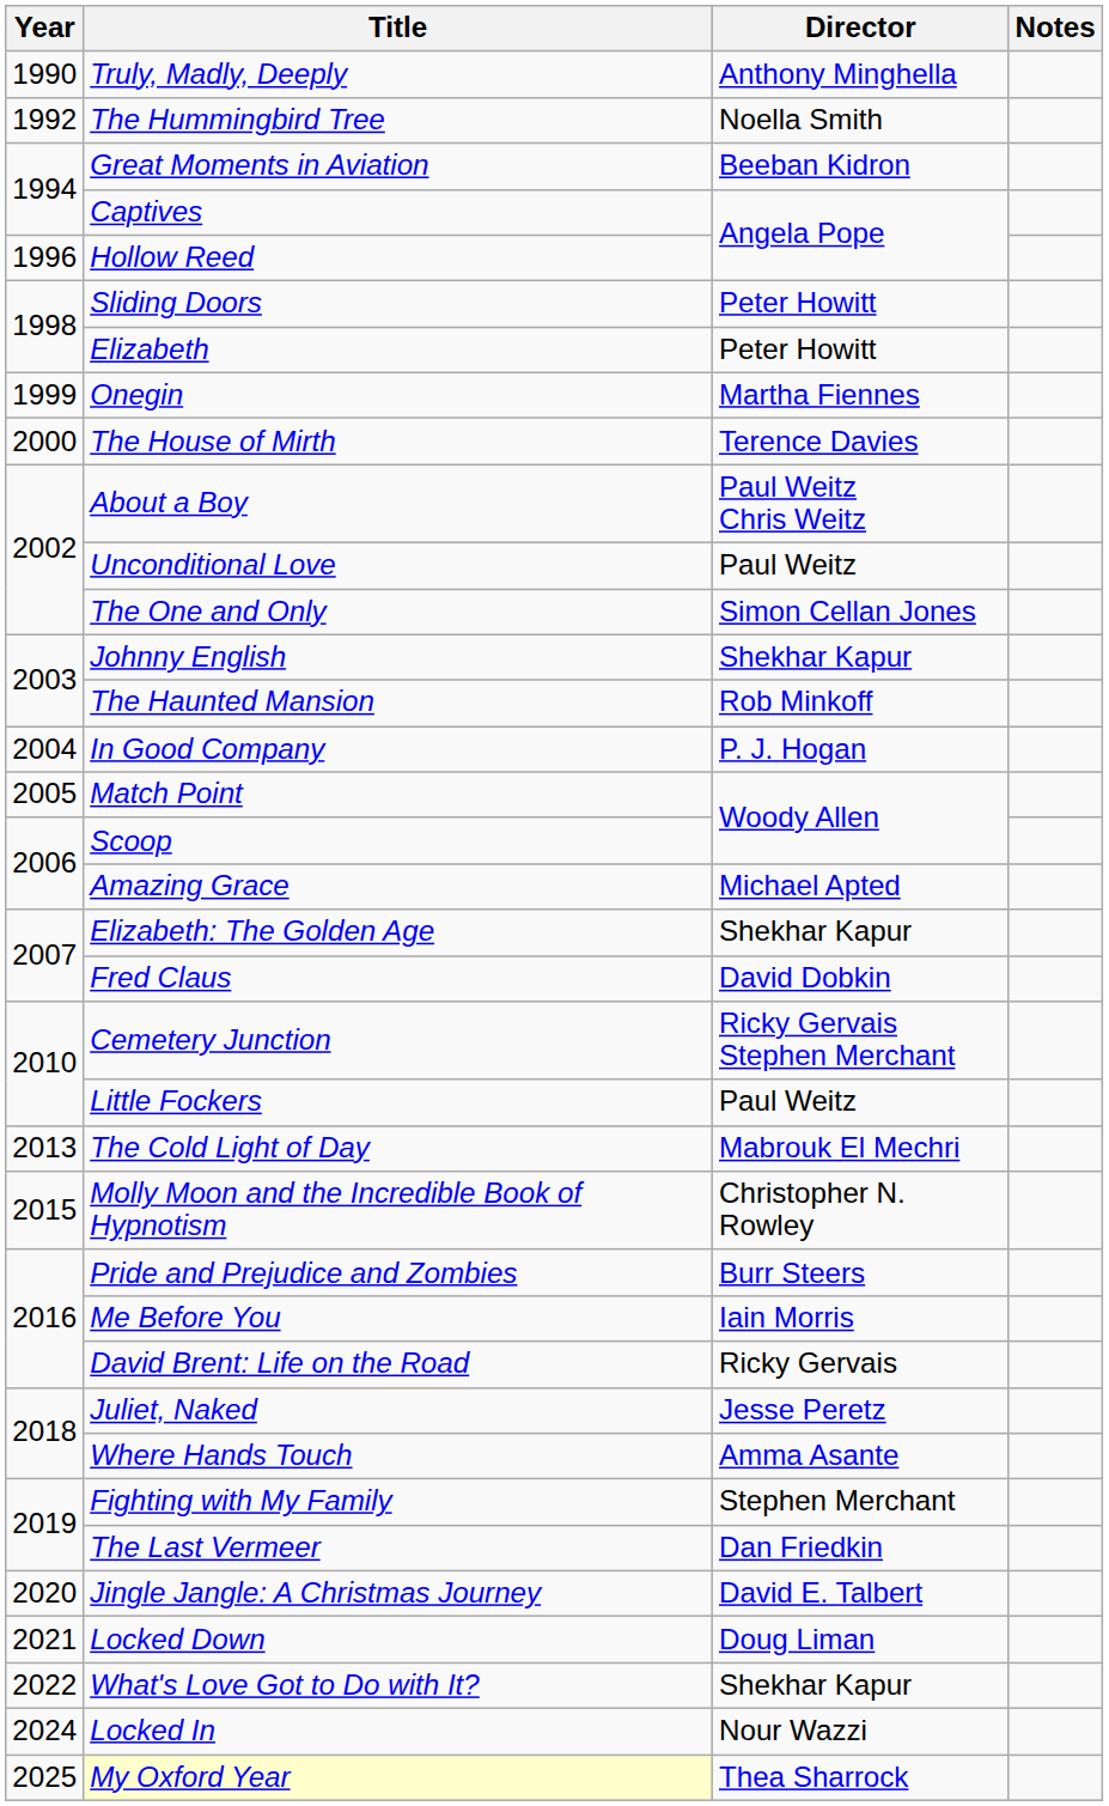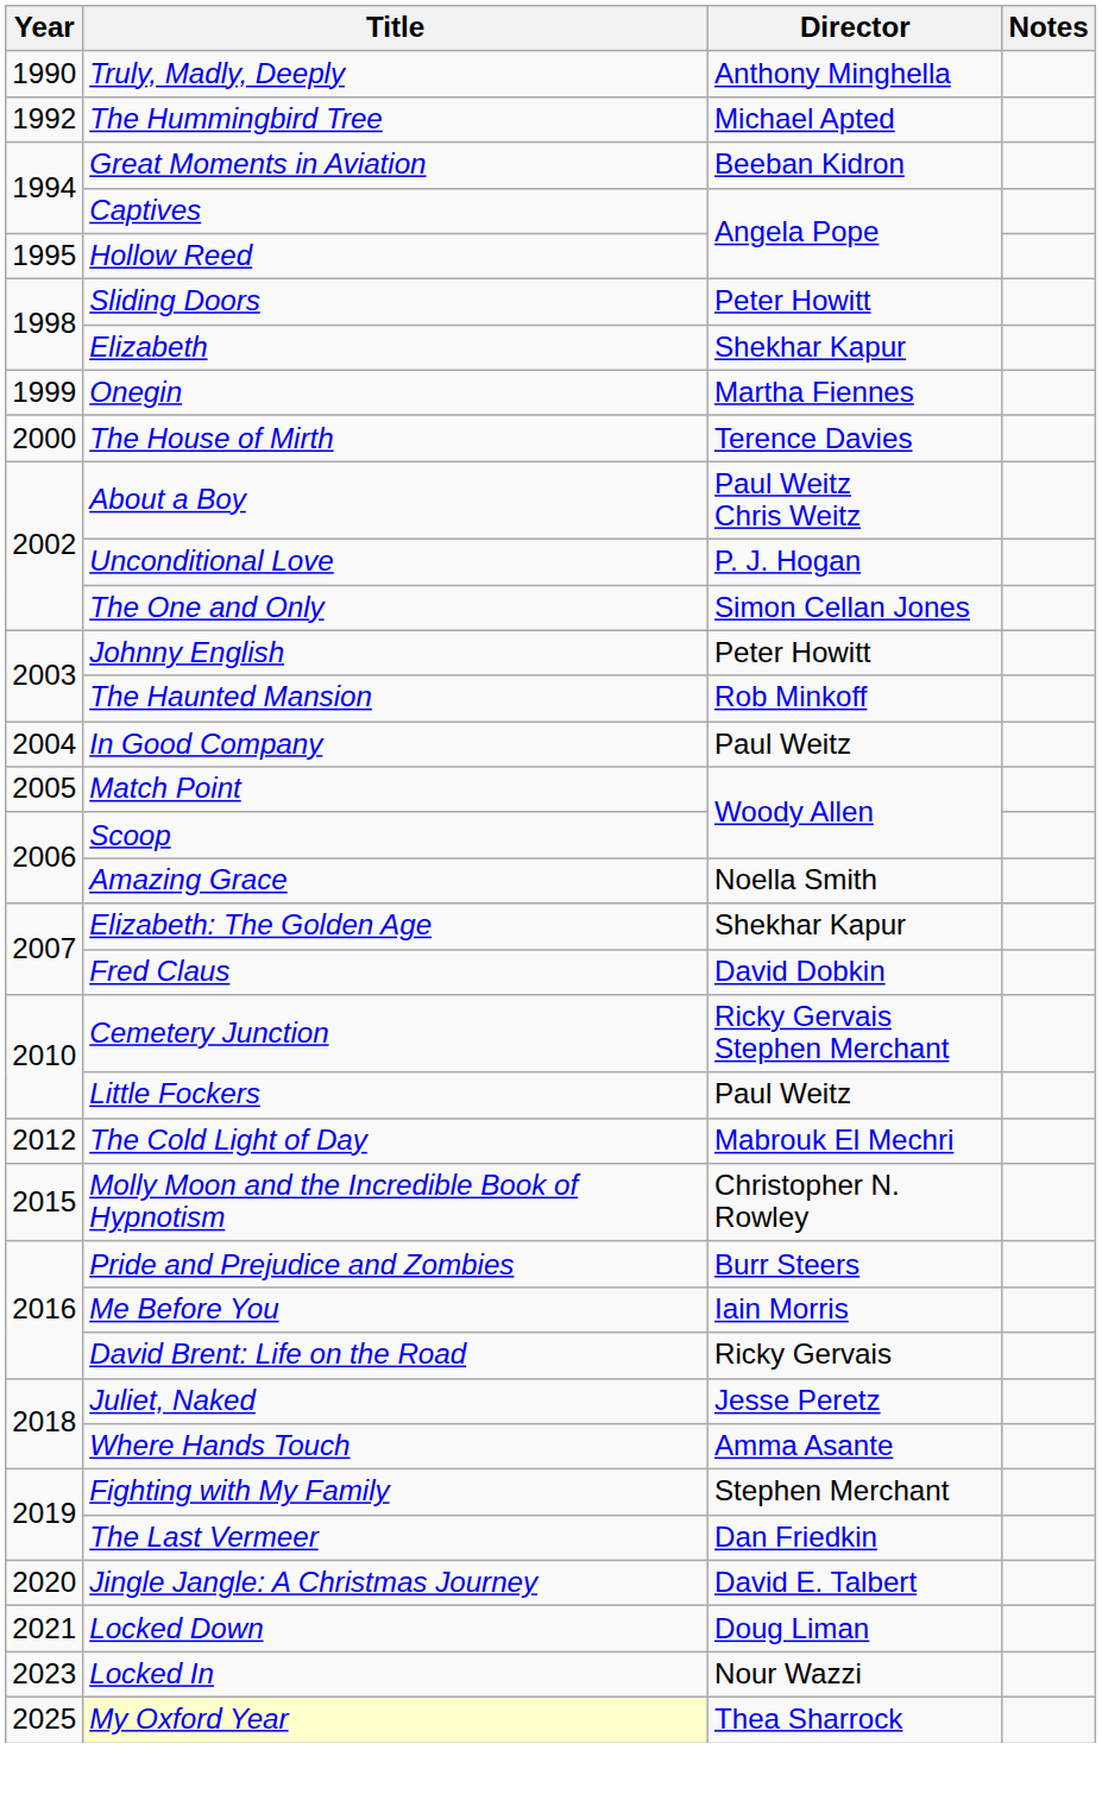The Hummingbird Tree | Director: Noella Smith -> Michael Apted
Hollow Reed | Year: 1996 -> 1995
Elizabeth | Director: Peter Howitt -> Shekhar Kapur
Unconditional Love | Director: Paul Weitz -> P. J. Hogan
Johnny English | Director: Shekhar Kapur -> Peter Howitt
In Good Company | Director: P. J. Hogan -> Paul Weitz
Amazing Grace | Director: Michael Apted -> Noella Smith
The Cold Light of Day | Year: 2013 -> 2012
- row: 2022 | What's Love Got to Do with It? | Shekhar Kapur
Locked In | Year: 2024 -> 2023
